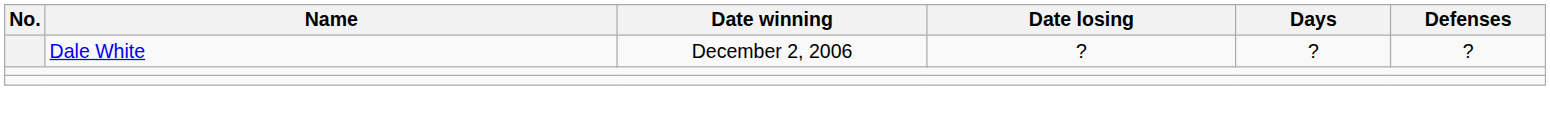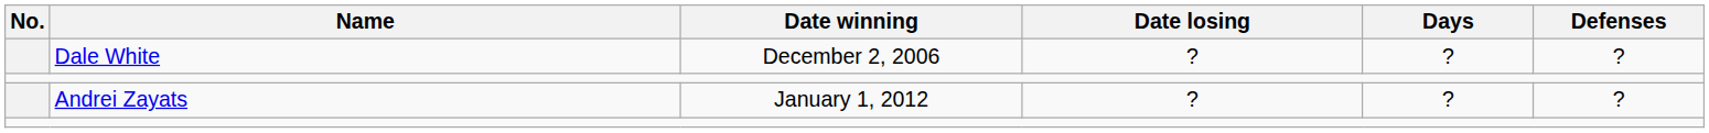+ row: Andrei Zayats | January 1, 2012 | ? | ? | ?
